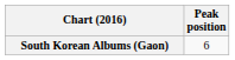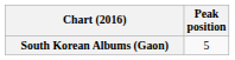South Korean Albums (Gaon) | Peak position: 6 -> 5
